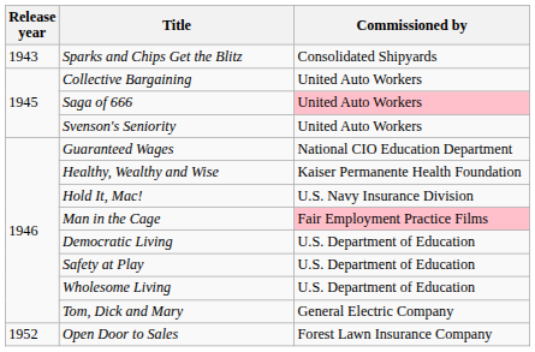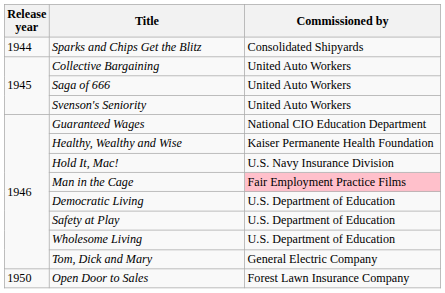Sparks and Chips Get the Blitz | Release year: 1943 -> 1944
Saga of 666 | Commissioned by: pink background -> no background
Open Door to Sales | Release year: 1952 -> 1950
